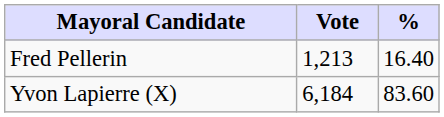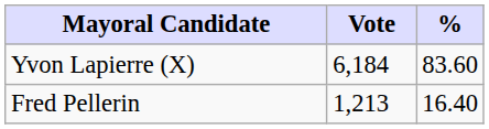rows swapped: Yvon Lapierre (X) <-> Fred Pellerin
